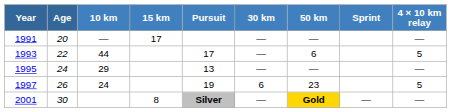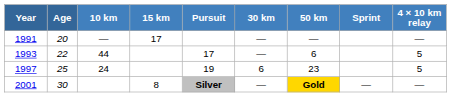- row: 1995 | 24 | 29 | 13 | — | — | —
1997 | Age: 26 -> 25
